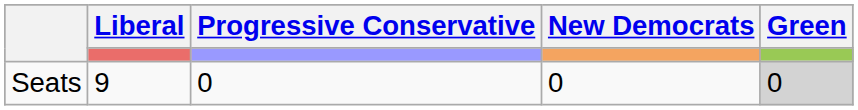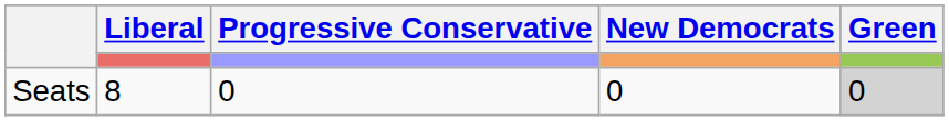Seats | Liberal: 9 -> 8
